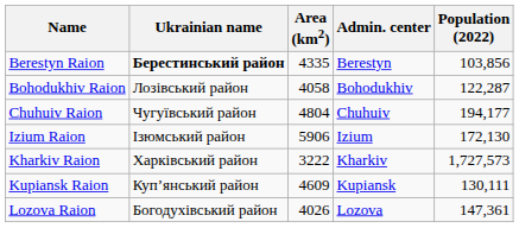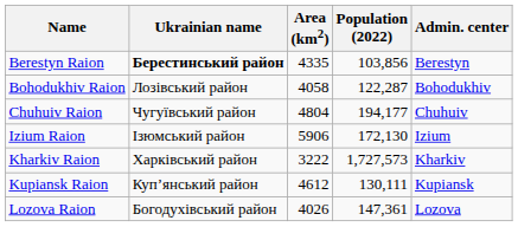columns swapped: Population (2022) <-> Admin. center
Kupiansk Raion | Area (km2): 4609 -> 4612
